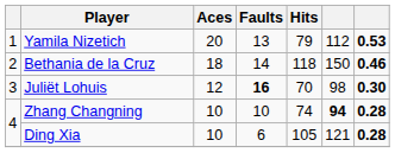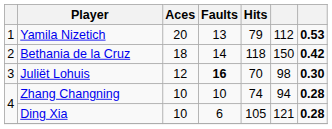Bethania de la Cruz | column 7: 0.46 -> 0.42
Zhang Changning | column 6: bold -> normal
